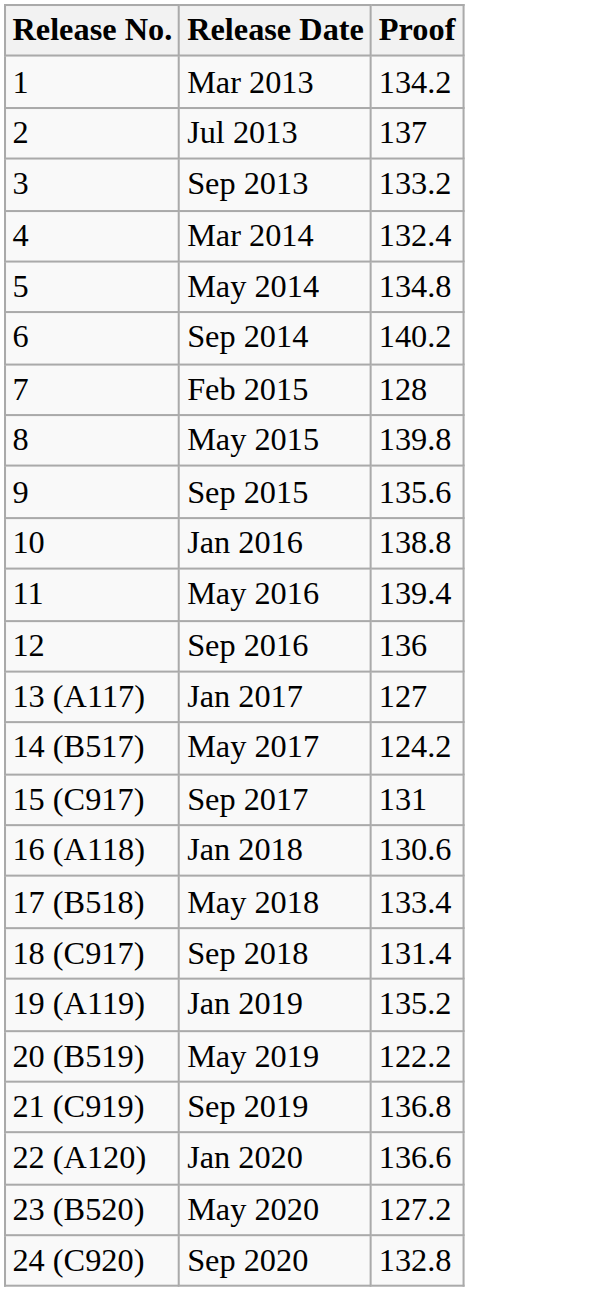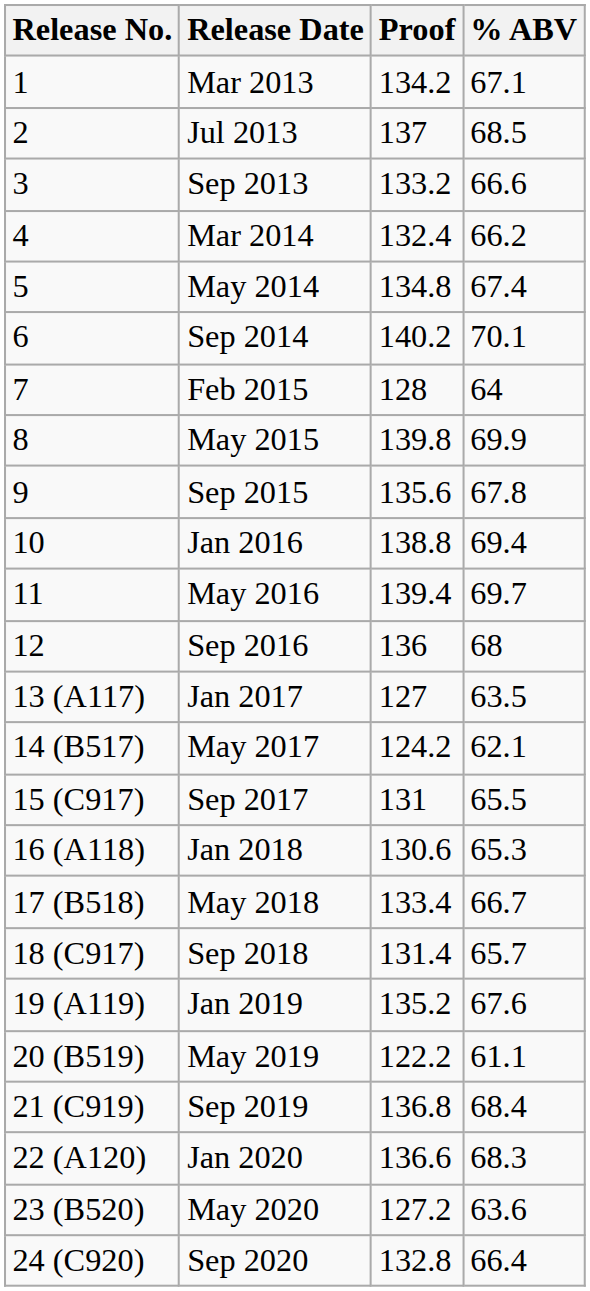+ column: % ABV | 67.1 | 68.5 | 66.6 | 66.2 | 67.4 | 70.1 | 64 | 69.9 | 67.8 | 69.4 | 69.7 | 68 | 63.5 | 62.1 | 65.5 | 65.3 | 66.7 | 65.7 | 67.6 | 61.1 | 68.4 | 68.3 | 63.6 | 66.4
